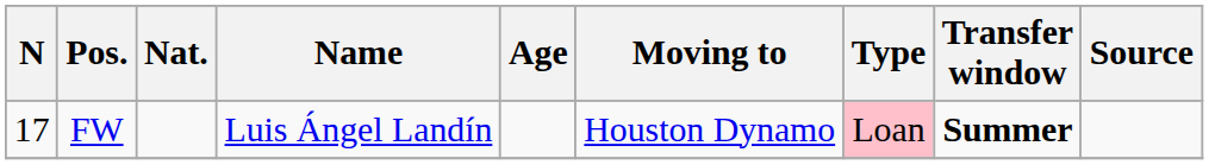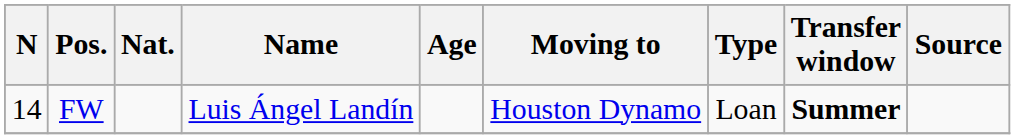FW | N: 17 -> 14
FW | Type: pink background -> no background
